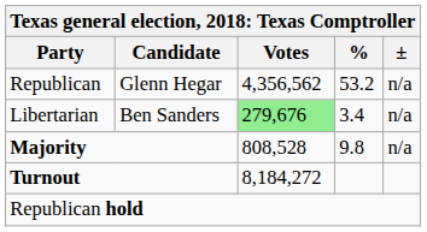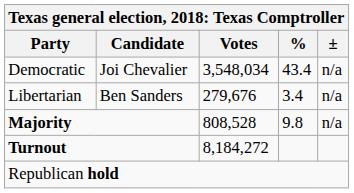- row: Republican | Glenn Hegar | 4,356,562 | 53.2 | n/a
+ row: Democratic | Joi Chevalier | 3,548,034 | 43.4 | n/a
Libertarian | Votes: lightgreen background -> no background
